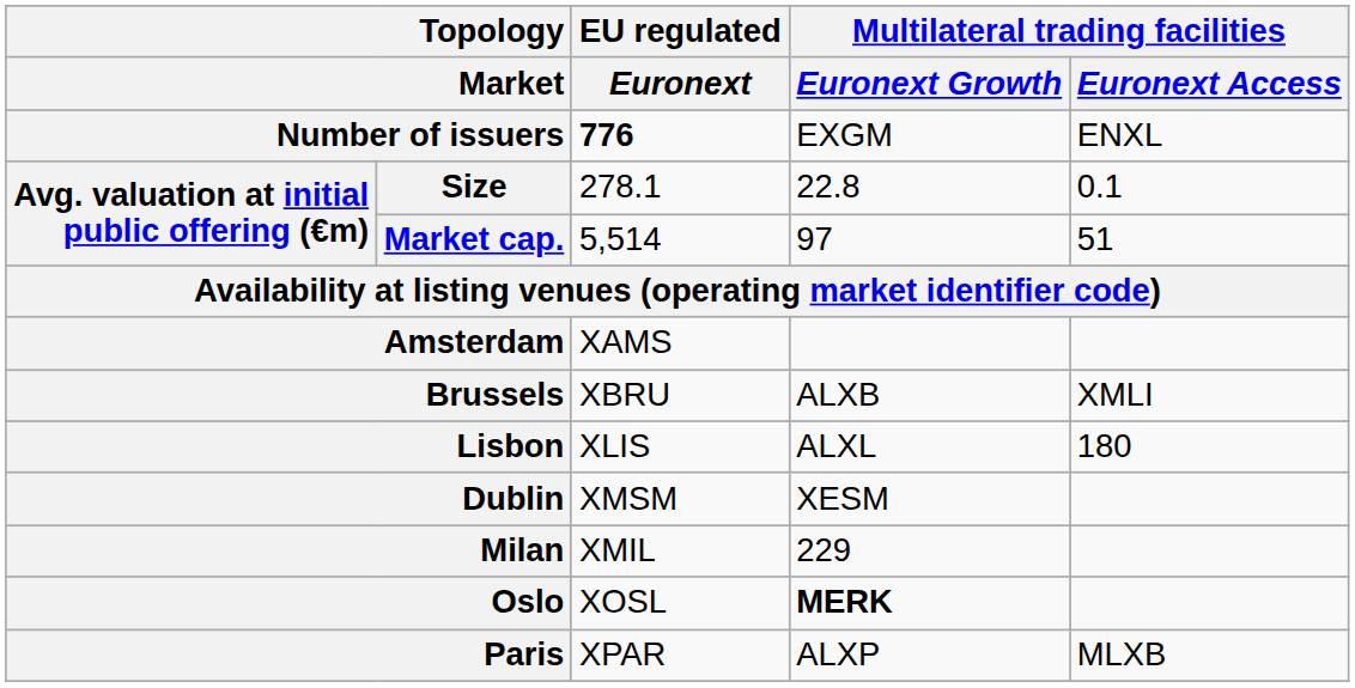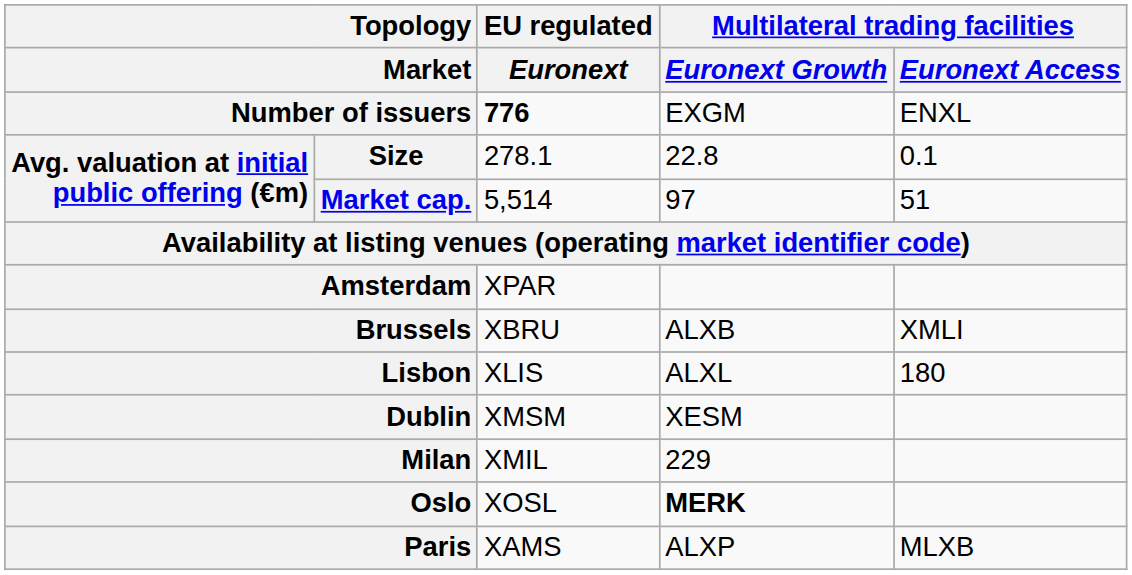Amsterdam | EU regulated / Euronext: XAMS -> XPAR
Paris | EU regulated / Euronext: XPAR -> XAMS
